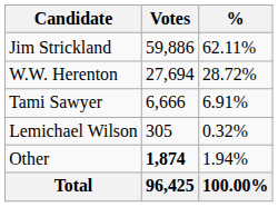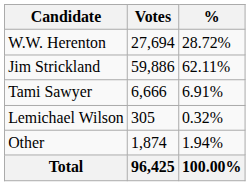rows swapped: Jim Strickland <-> W.W. Herenton
Other | Votes: bold -> normal
